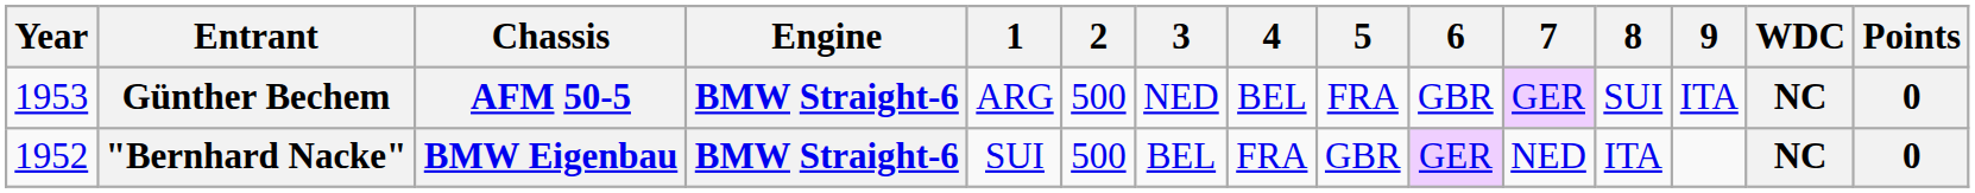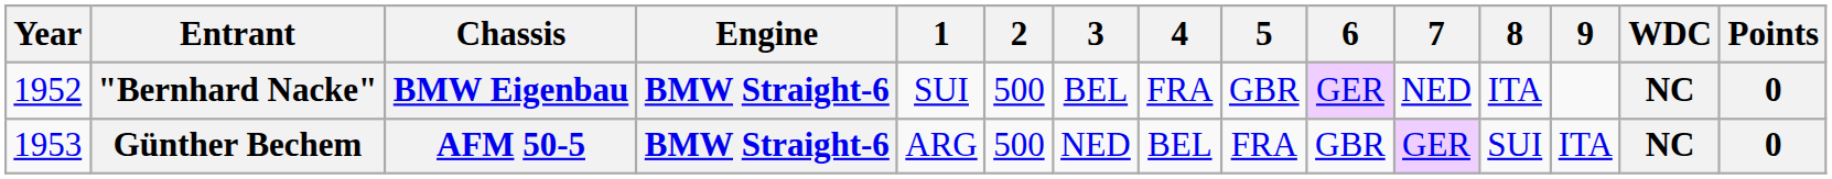rows swapped: "Bernhard Nacke" <-> Günther Bechem
